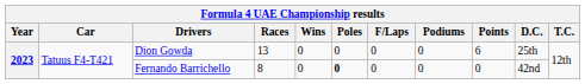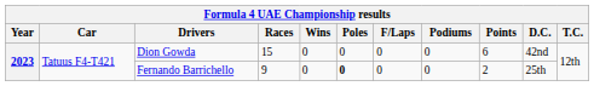Dion Gowda | Races: 13 -> 15
Dion Gowda | D.C.: 25th -> 42nd
Fernando Barrichello | Races: 8 -> 9
Fernando Barrichello | Points: 0 -> 2
Fernando Barrichello | D.C.: 42nd -> 25th
